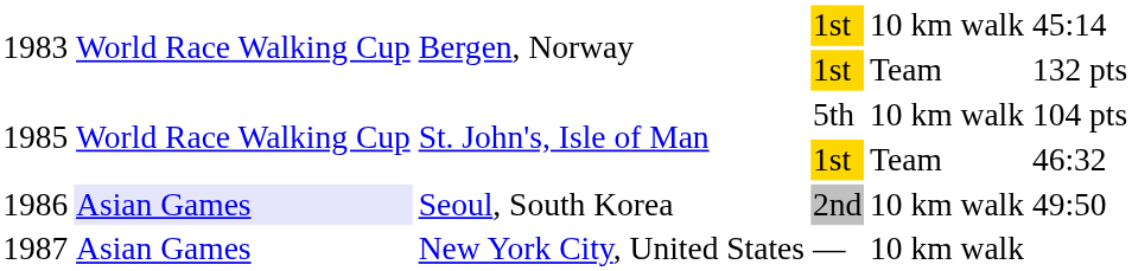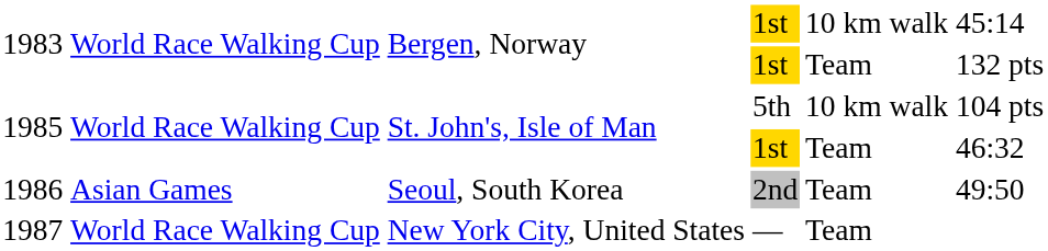1986 | column 2: lavender background -> no background
1986 | column 5: 10 km walk -> Team
1987 | column 2: Asian Games -> World Race Walking Cup
1987 | column 5: 10 km walk -> Team
